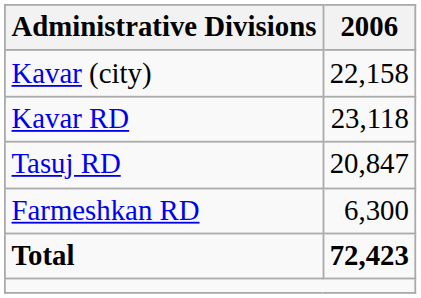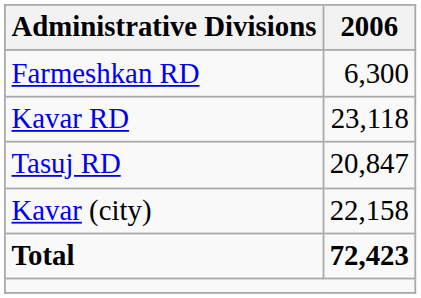rows swapped: Farmeshkan RD <-> Kavar (city)
